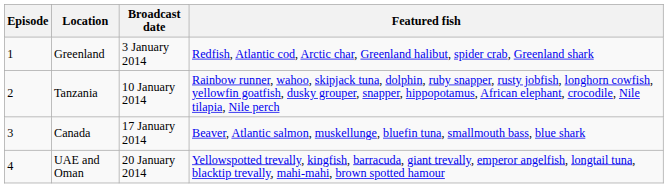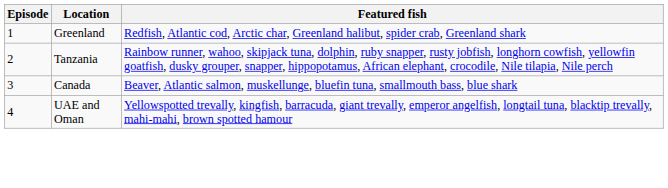- column: Broadcast date | 3 January 2014 | 10 January 2014 | 17 January 2014 | 20 January 2014
